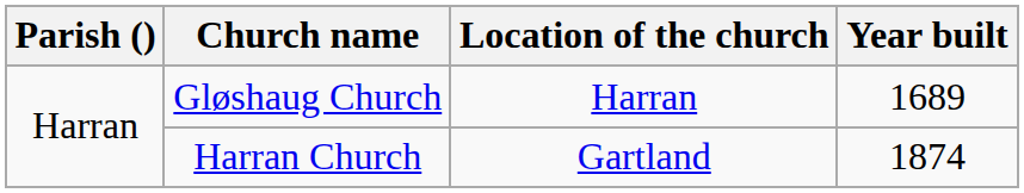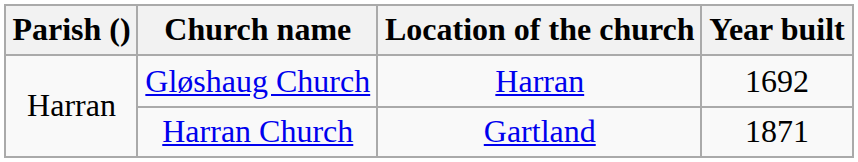Gløshaug Church | Year built: 1689 -> 1692
Harran Church | Year built: 1874 -> 1871
